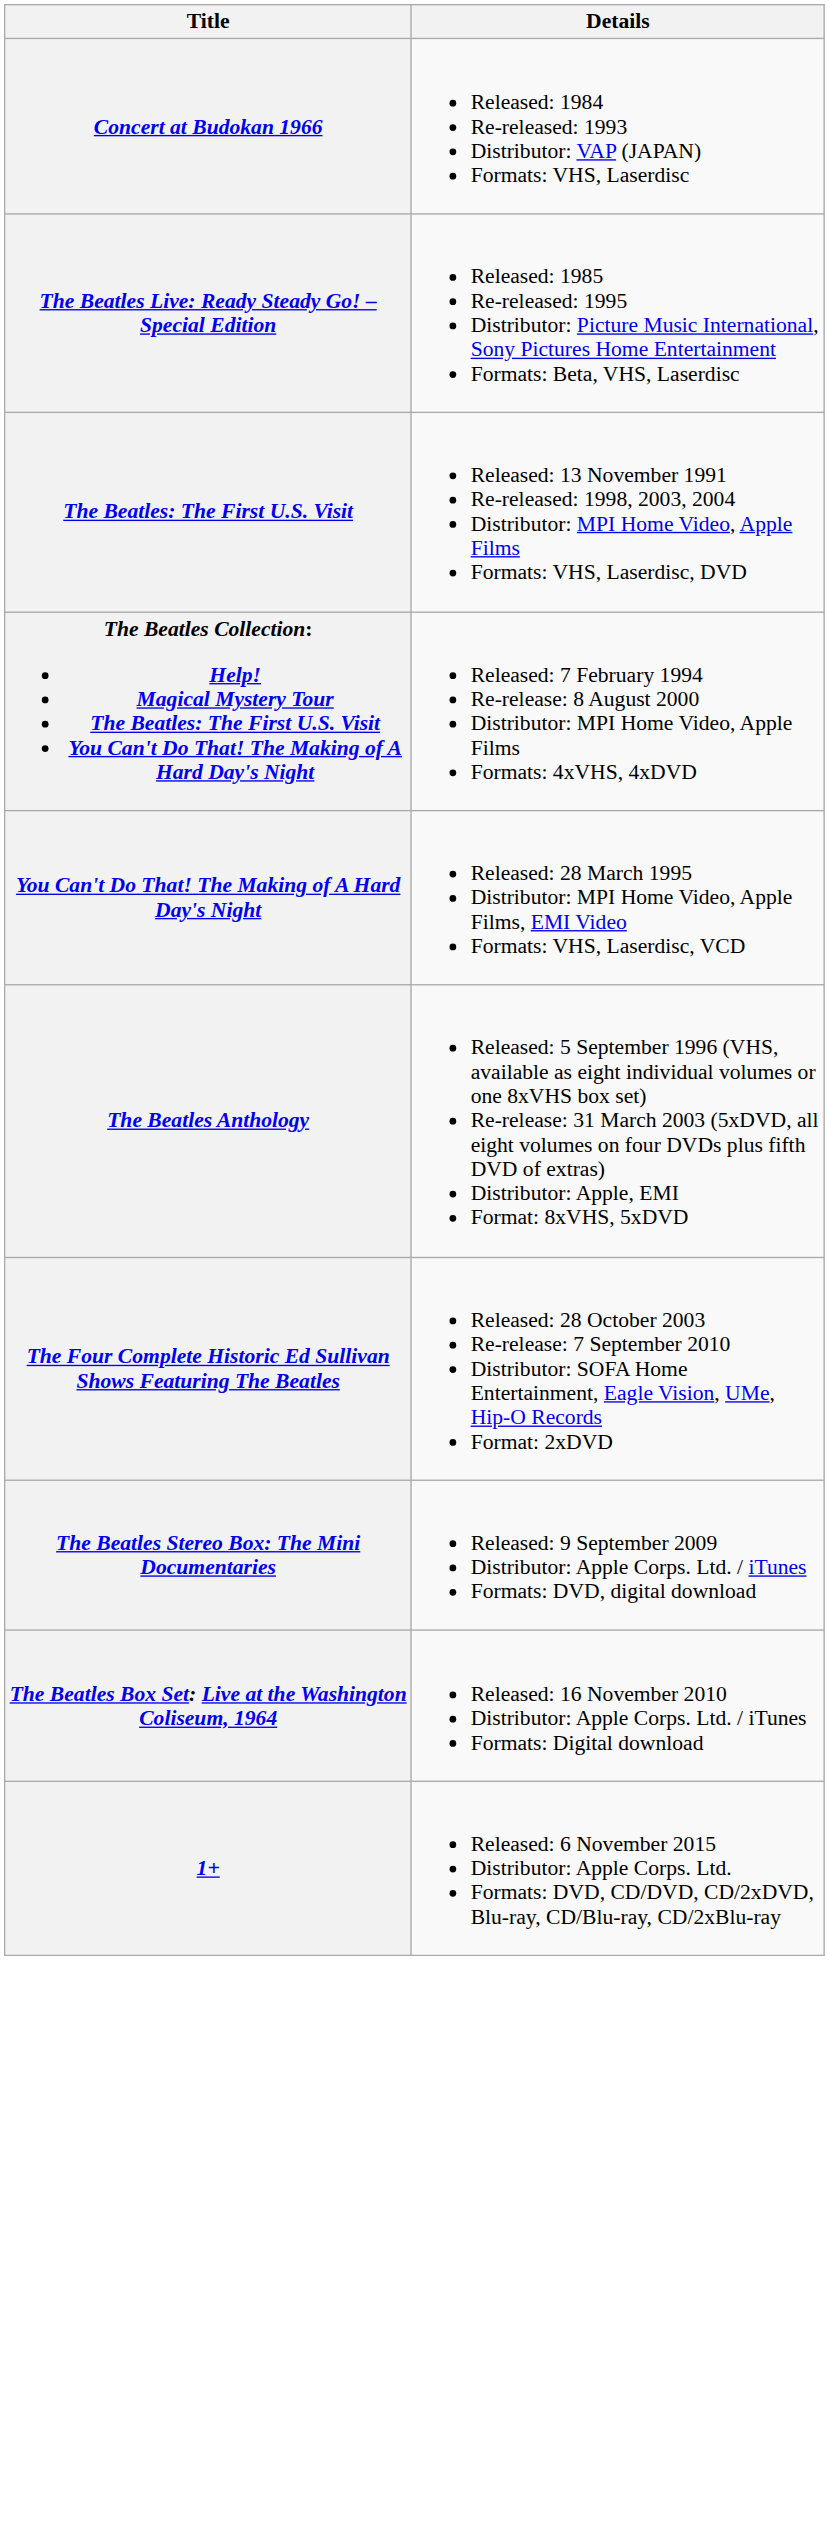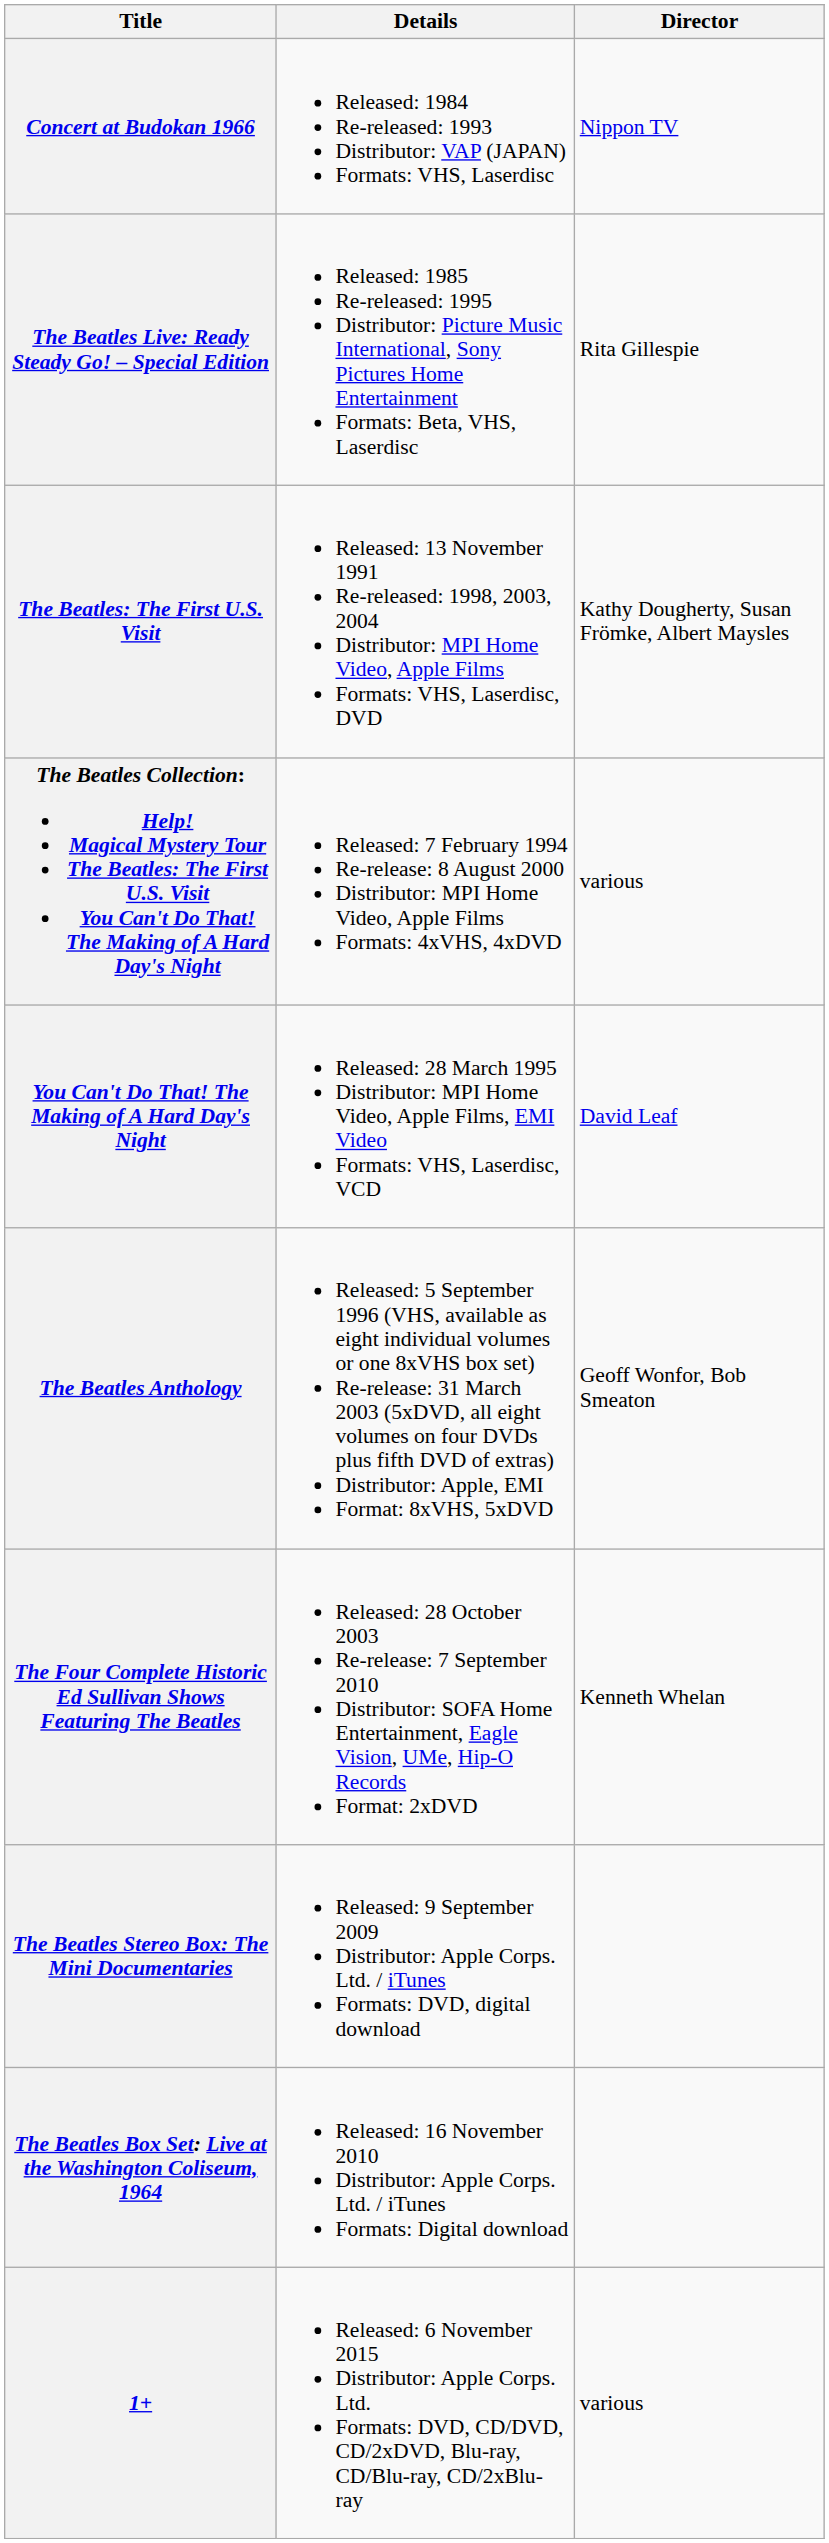+ column: Director | Nippon TV | Rita Gillespie | Kathy Dougherty, Susan Frömke, Albert Maysles | various | David Leaf | Geoff Wonfor, Bob Smeaton | Kenneth Whelan | various
